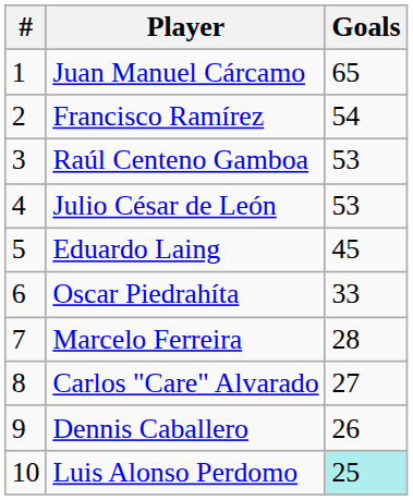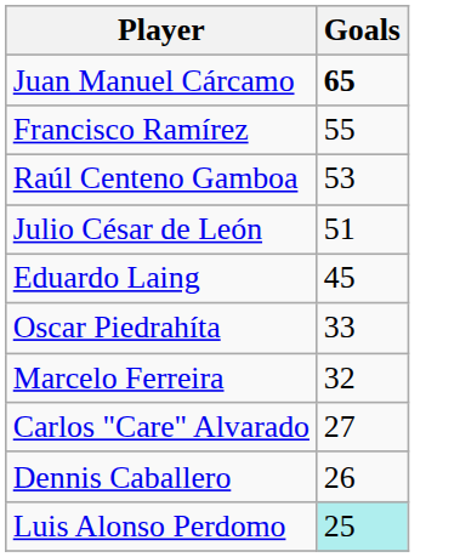- column: # | 1 | 2 | 3 | 4 | 5 | 6 | 7 | 8 | 9 | 10
Juan Manuel Cárcamo | Goals: normal -> bold
Francisco Ramírez | Goals: 54 -> 55
Julio César de León | Goals: 53 -> 51
Marcelo Ferreira | Goals: 28 -> 32
